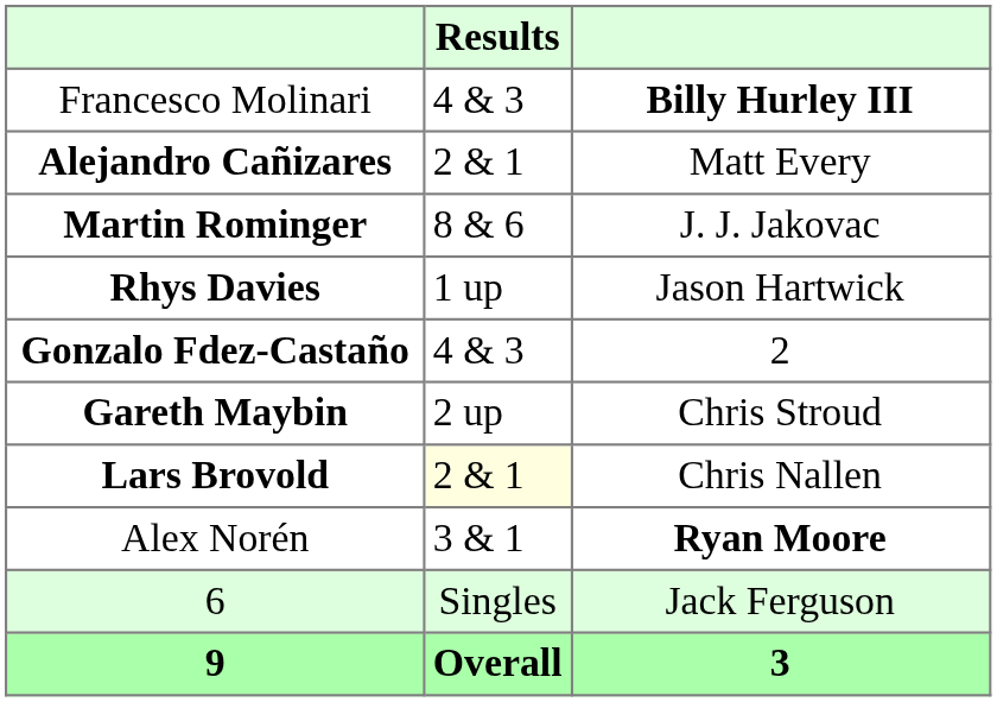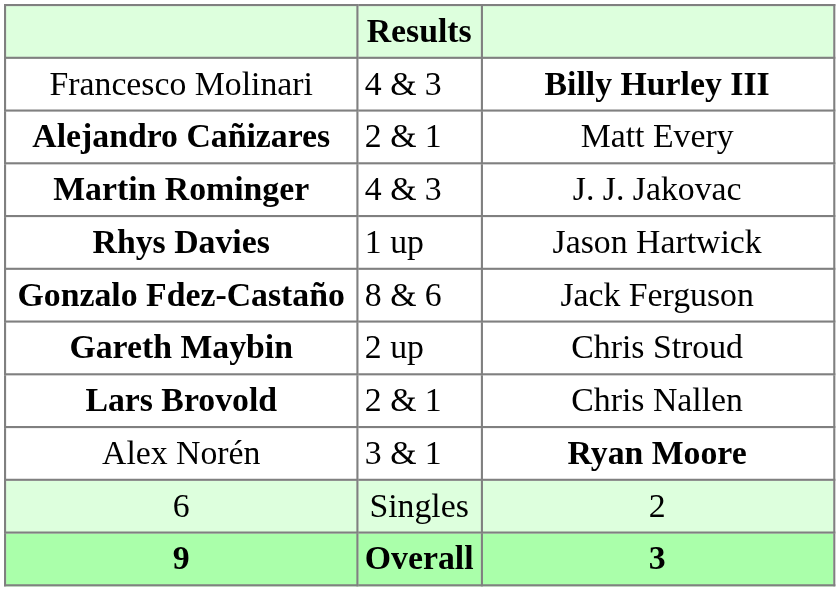Martin Rominger | Results: 8 & 6 -> 4 & 3
Gonzalo Fdez-Castaño | Results: 4 & 3 -> 8 & 6
Gonzalo Fdez-Castaño | column 3: 2 -> Jack Ferguson
Lars Brovold | Results: lightyellow background -> no background
6 | column 3: Jack Ferguson -> 2
